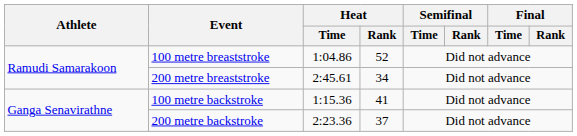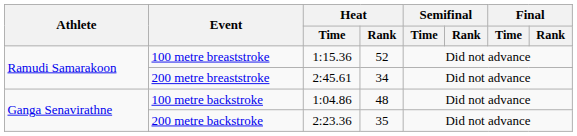100 metre breaststroke | Heat / Time: 1:04.86 -> 1:15.36
100 metre backstroke | Heat / Time: 1:15.36 -> 1:04.86
100 metre backstroke | Heat / Rank: 41 -> 48
200 metre backstroke | Heat / Rank: 37 -> 35
